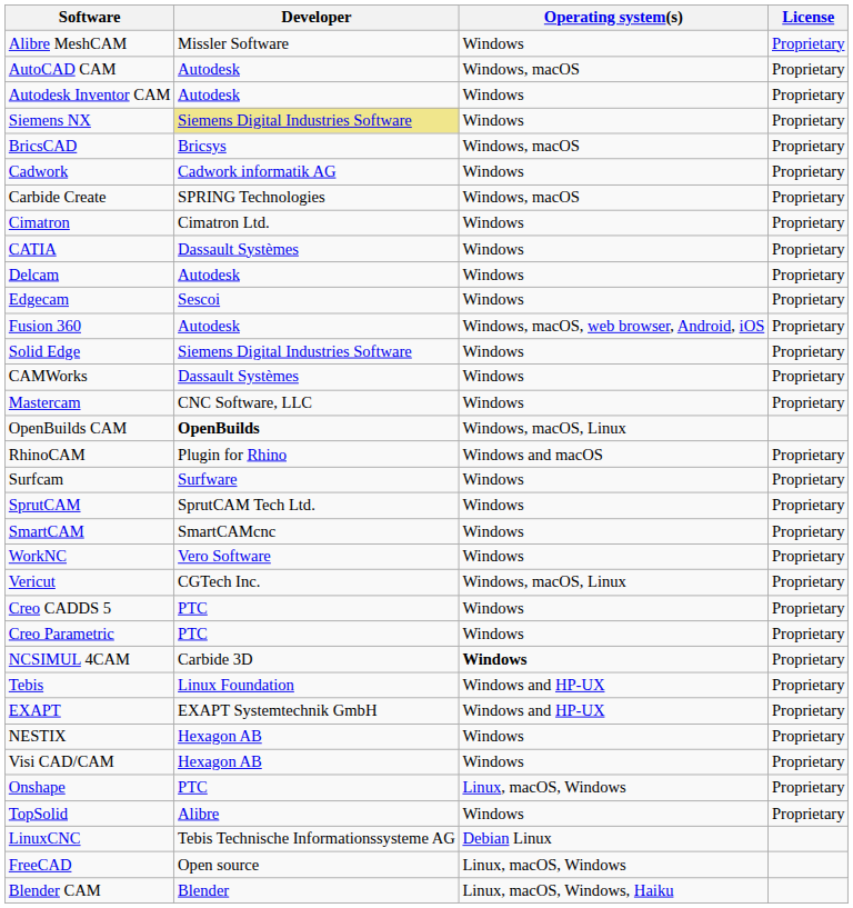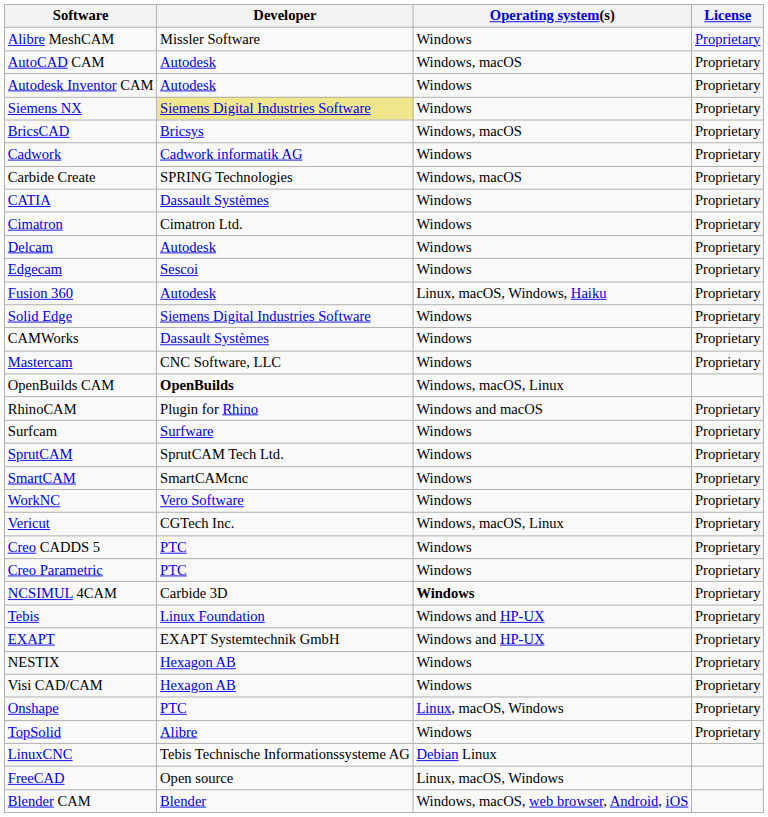rows swapped: CATIA <-> Cimatron
Fusion 360 | Operating system(s): Windows, macOS, web browser, Android, iOS -> Linux, macOS, Windows, Haiku
Blender CAM | Operating system(s): Linux, macOS, Windows, Haiku -> Windows, macOS, web browser, Android, iOS
